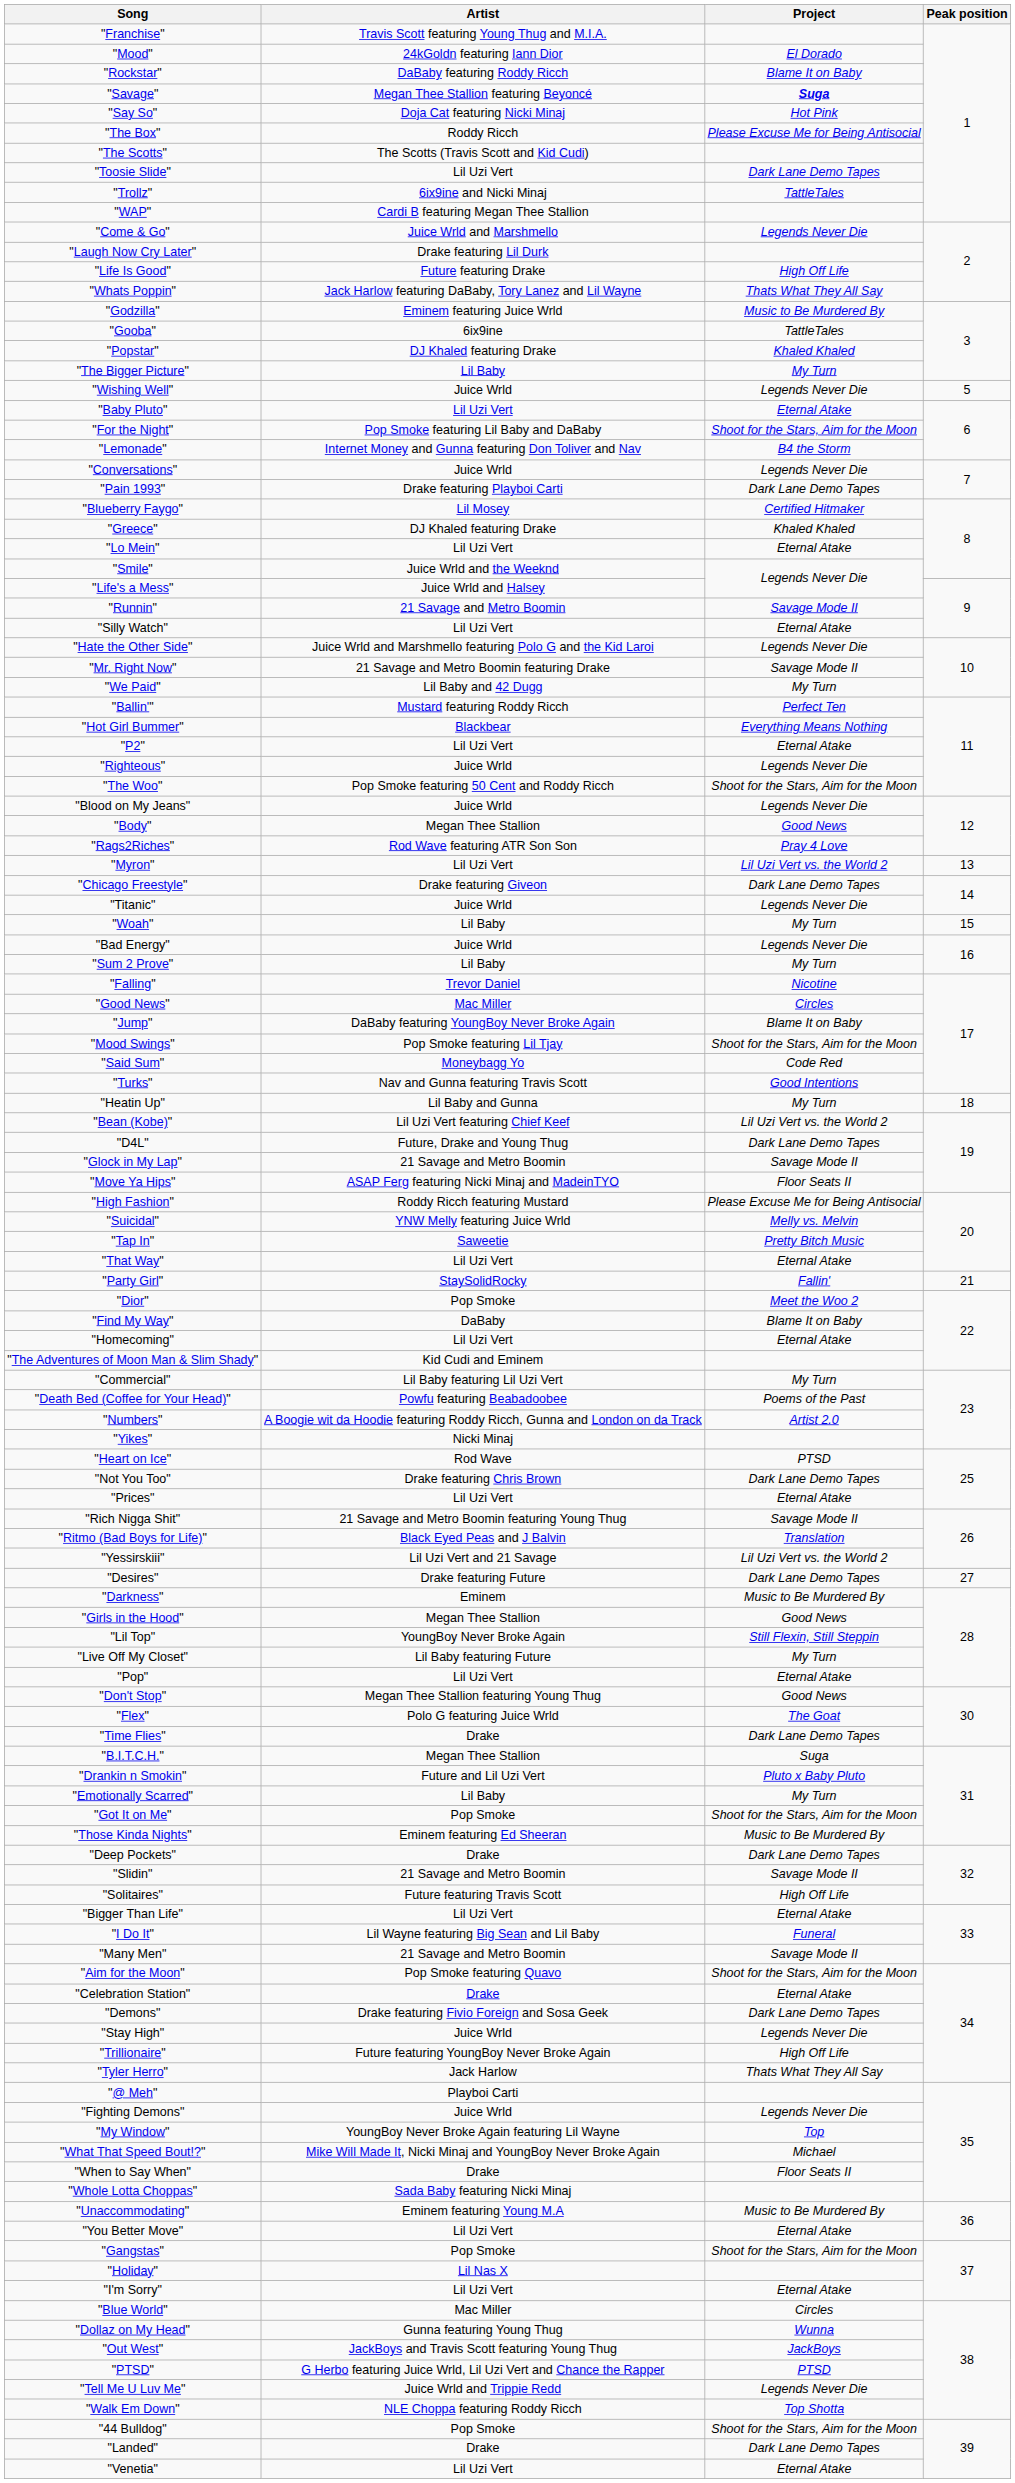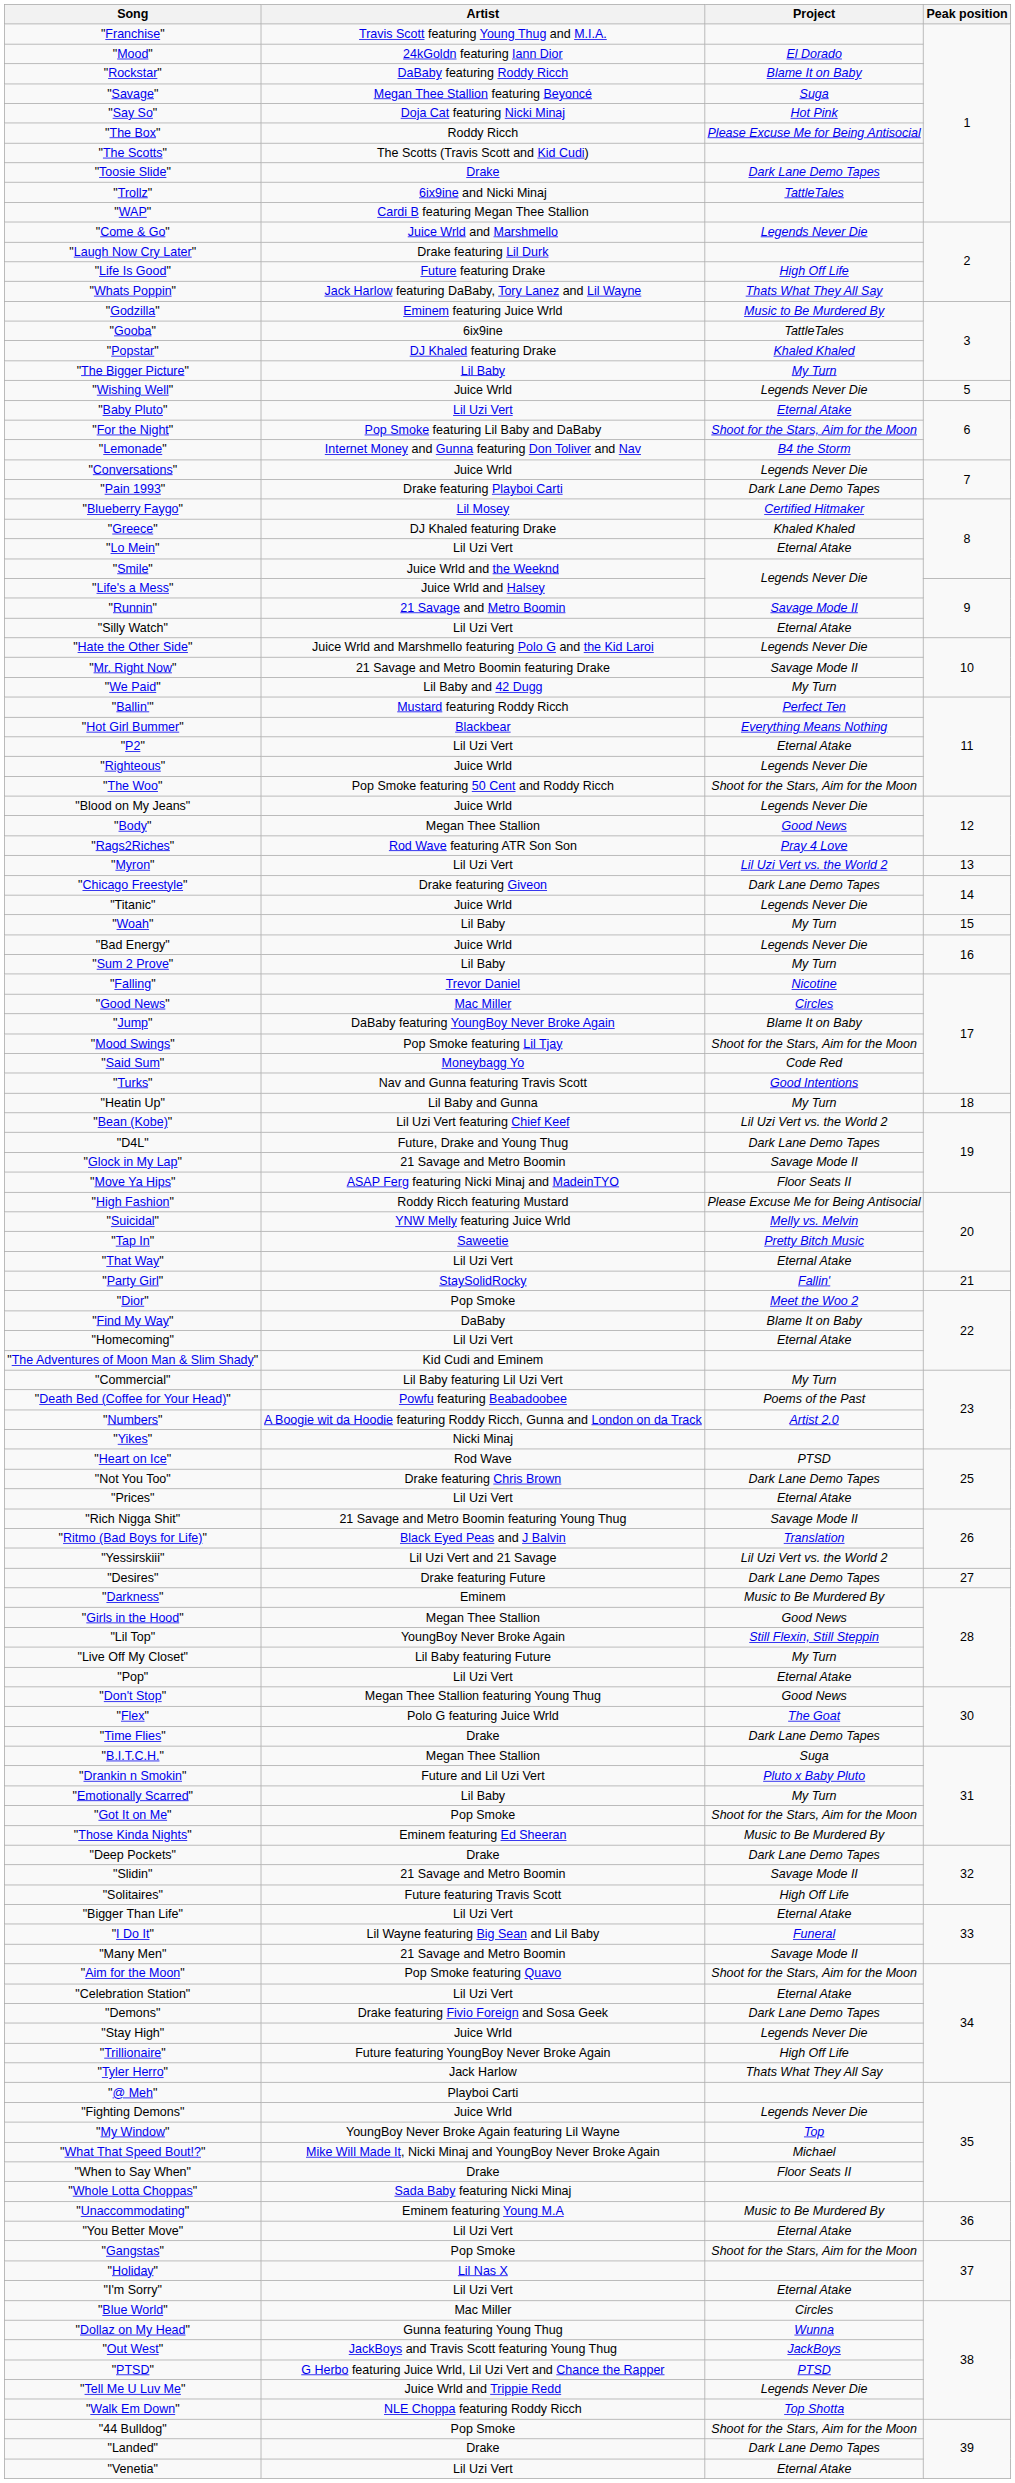"Savage" | Project: bold -> normal
"Toosie Slide" | Artist: Lil Uzi Vert -> Drake
"Celebration Station" | Artist: Drake -> Lil Uzi Vert
